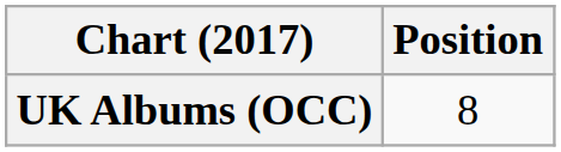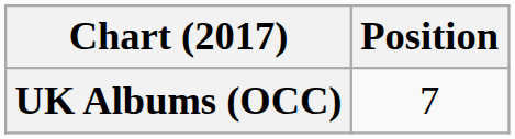UK Albums (OCC) | Position: 8 -> 7
